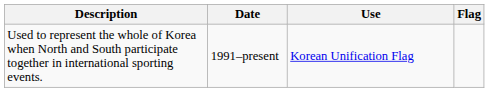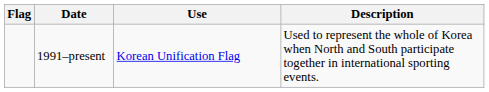columns swapped: Flag <-> Description
